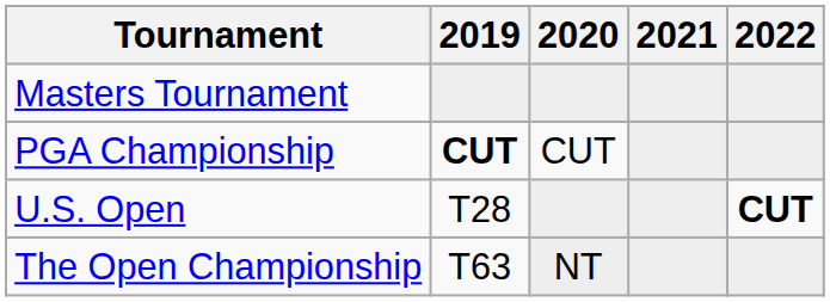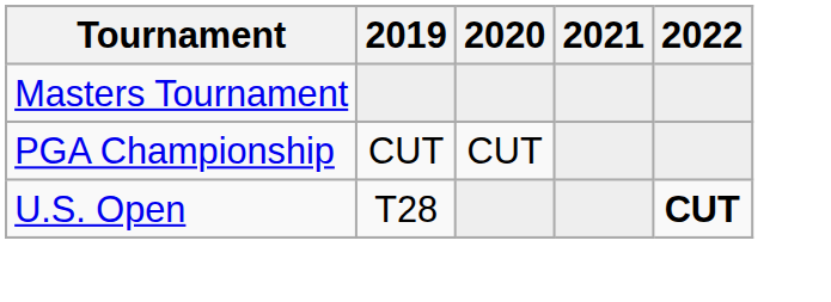PGA Championship | 2019: bold -> normal
- row: The Open Championship | T63 | NT
